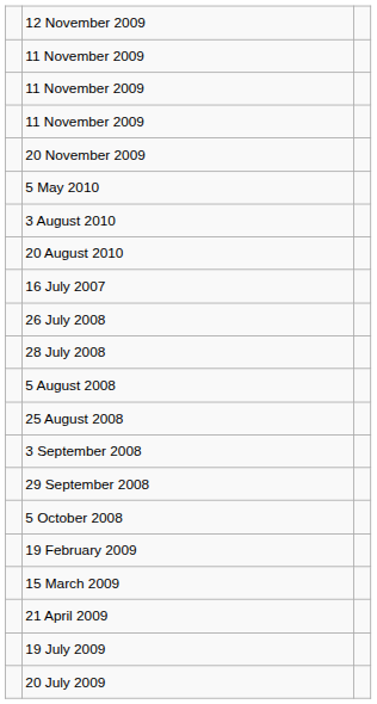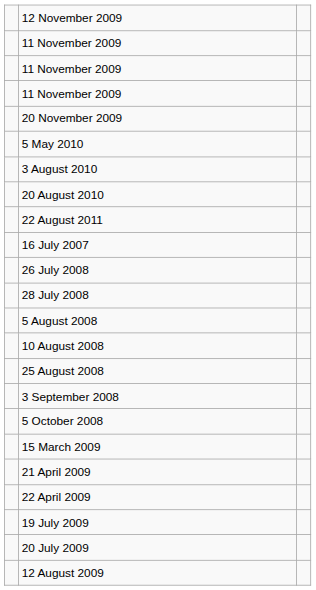+ row: 22 August 2011
+ row: 10 August 2008
- row: 29 September 2008
- row: 19 February 2009
+ row: 22 April 2009
+ row: 12 August 2009
